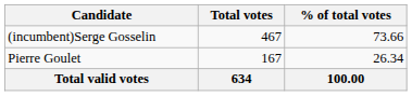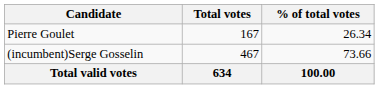rows swapped: (incumbent)Serge Gosselin <-> Pierre Goulet
